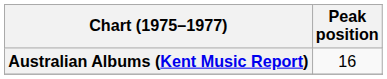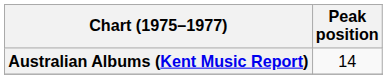Australian Albums (Kent Music Report) | Peak position: 16 -> 14
